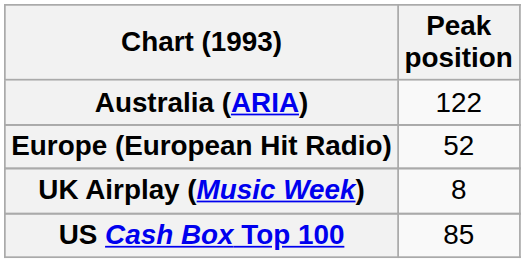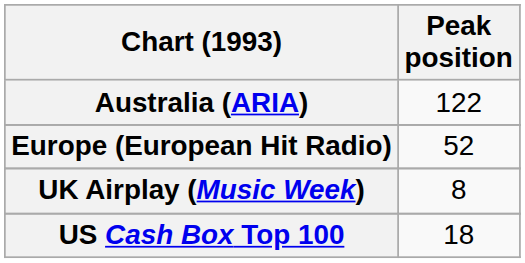US Cash Box Top 100 | Peak position: 85 -> 18
